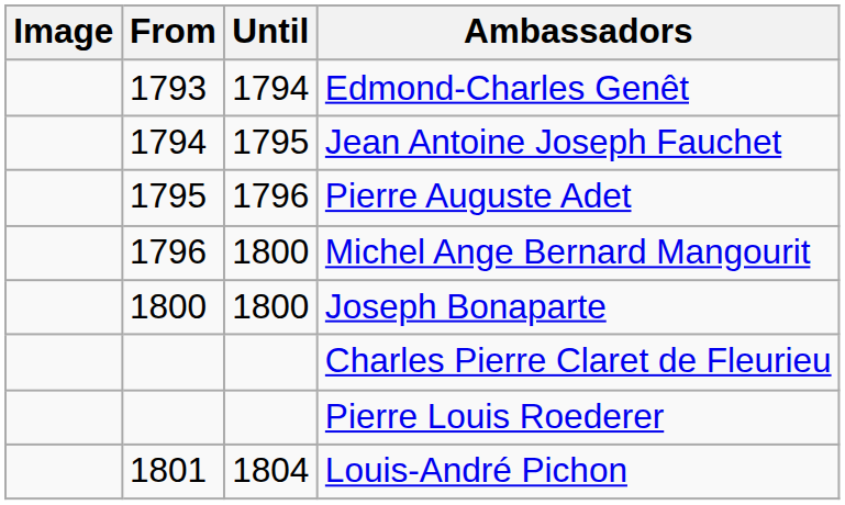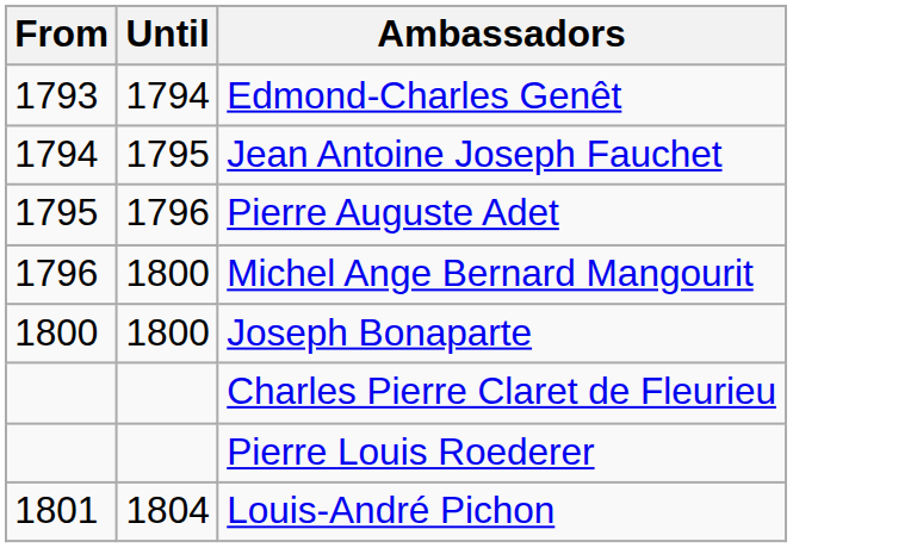- column: Image
